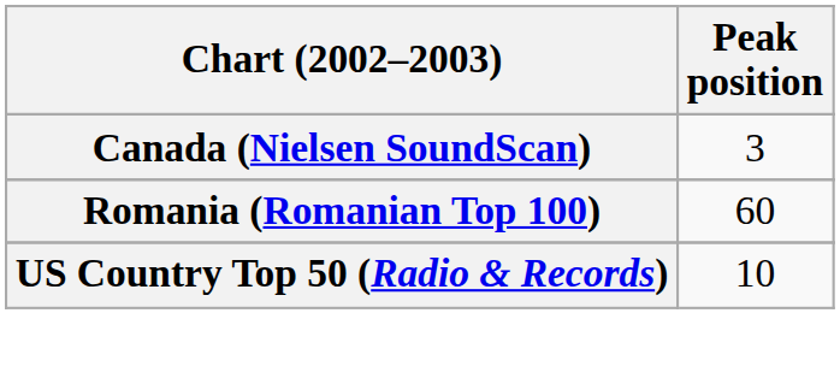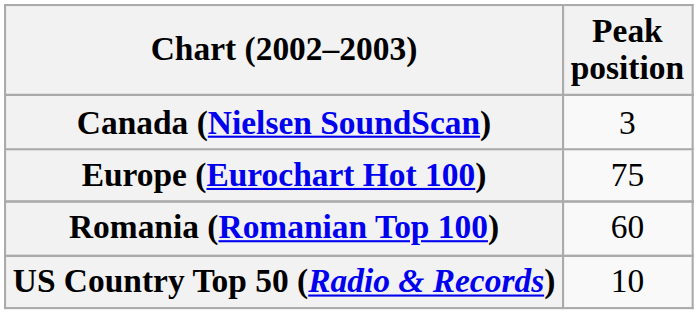+ row: Europe (Eurochart Hot 100) | 75
